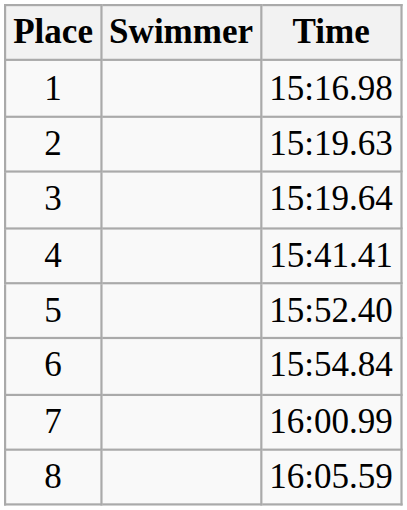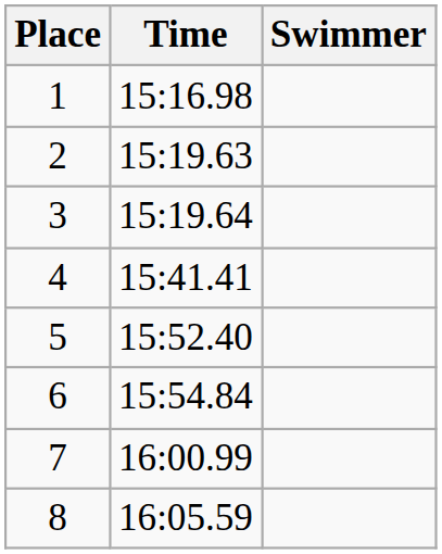columns swapped: Swimmer <-> Time
